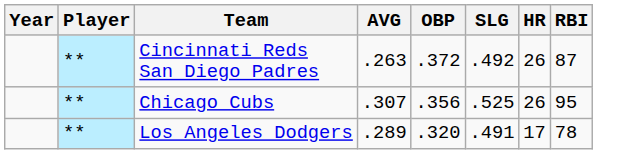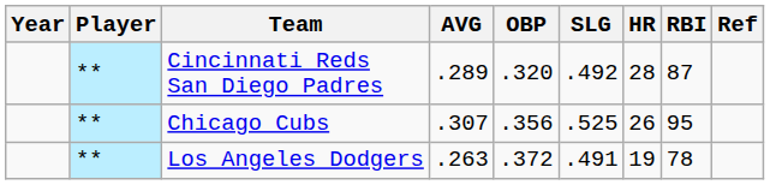+ column: Ref
Cincinnati Reds San Diego Padres | AVG: .263 -> .289
Cincinnati Reds San Diego Padres | OBP: .372 -> .320
Cincinnati Reds San Diego Padres | HR: 26 -> 28
Los Angeles Dodgers | AVG: .289 -> .263
Los Angeles Dodgers | OBP: .320 -> .372
Los Angeles Dodgers | HR: 17 -> 19
